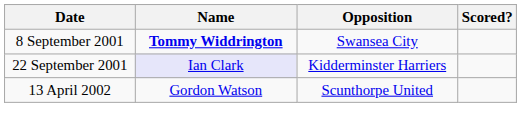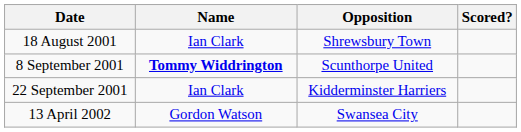+ row: 18 August 2001 | Ian Clark | Shrewsbury Town
8 September 2001 | Opposition: Swansea City -> Scunthorpe United
22 September 2001 | Name: lavender background -> no background
13 April 2002 | Opposition: Scunthorpe United -> Swansea City
